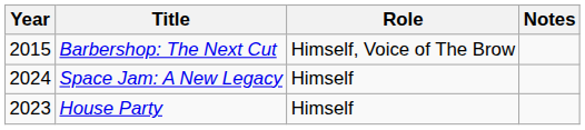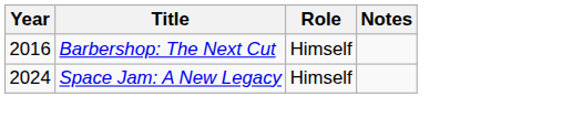Barbershop: The Next Cut | Year: 2015 -> 2016
Barbershop: The Next Cut | Role: Himself, Voice of The Brow -> Himself
- row: 2023 | House Party | Himself
